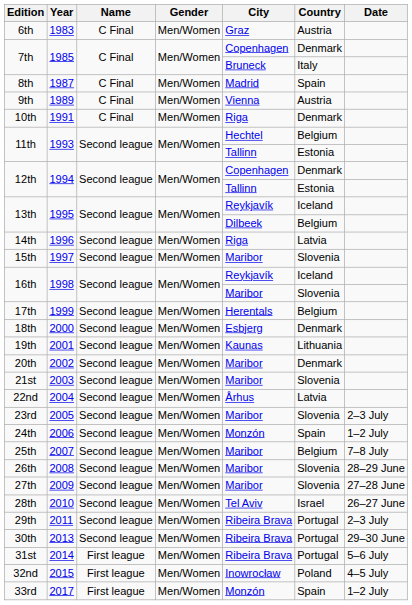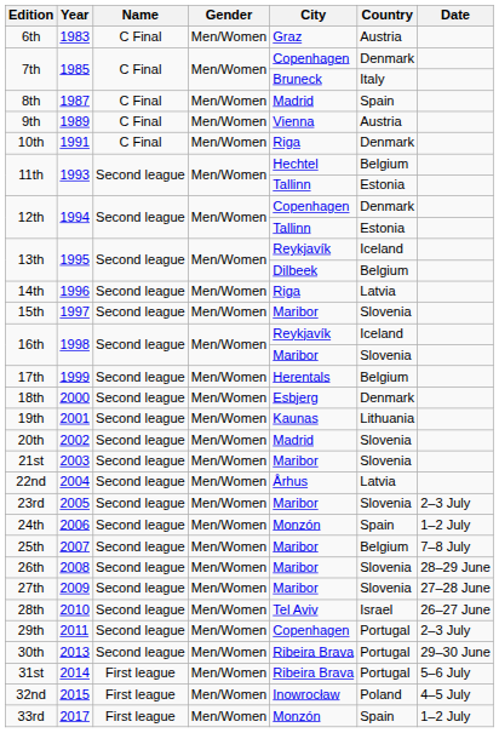20th | City: Maribor -> Madrid
20th | Country: Denmark -> Slovenia
29th | City: Ribeira Brava -> Copenhagen
